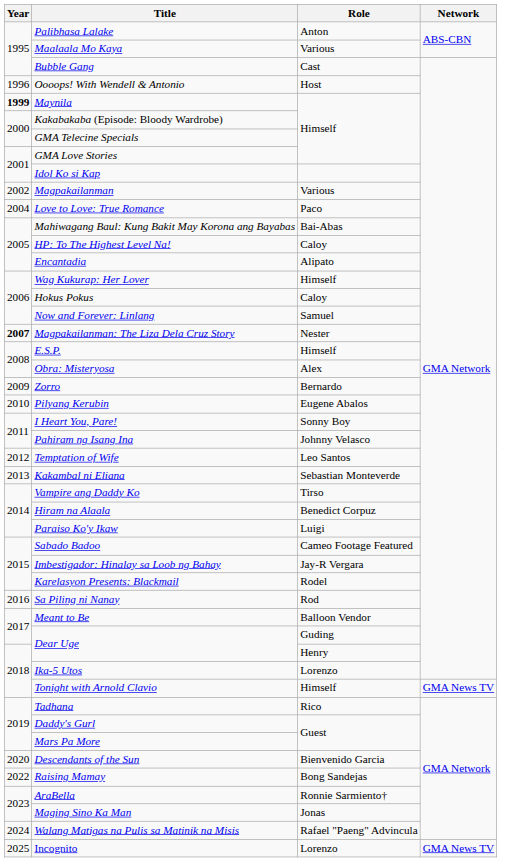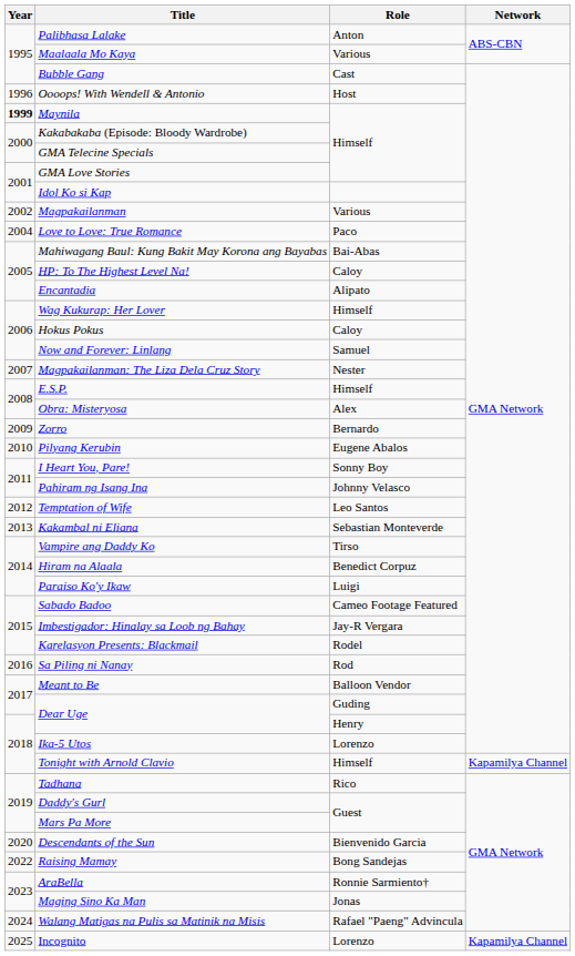Magpakailanman: The Liza Dela Cruz Story | Year: bold -> normal
Tonight with Arnold Clavio | Network: GMA News TV -> Kapamilya Channel
Incognito | Network: GMA News TV -> Kapamilya Channel
